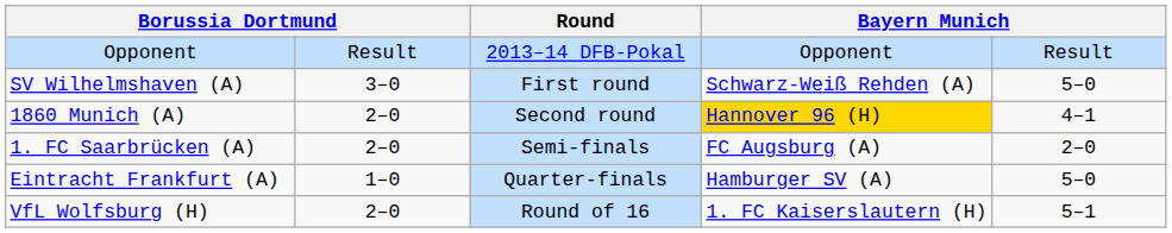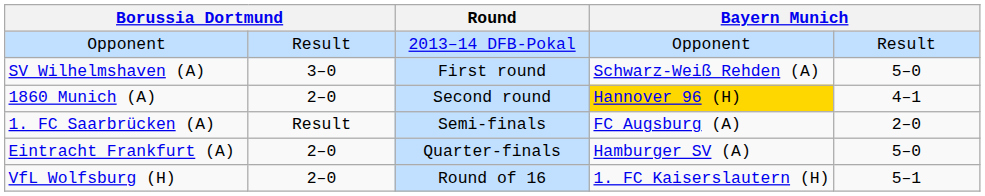1. FC Saarbrücken (A) | column 2: 2–0 -> Result
Eintracht Frankfurt (A) | column 2: 1–0 -> 2–0
